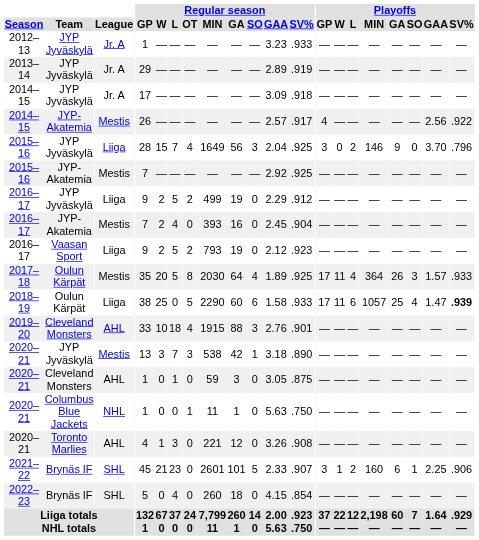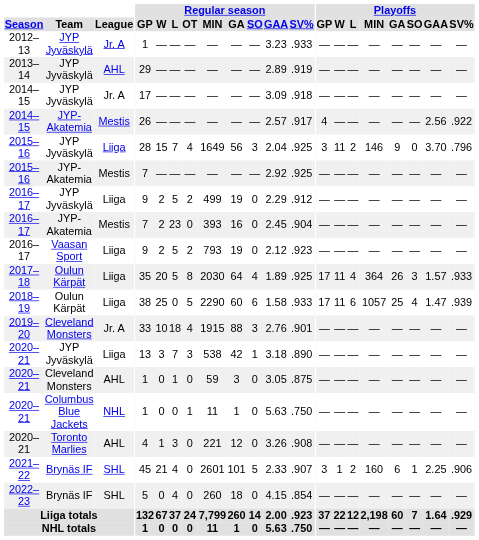2013–14 | League: Jr. A -> AHL
2015–16 / JYP Jyväskylä | Playoffs / W: 0 -> 11
2016–17 / JYP-Akatemia | Regular season / L: 4 -> 23
2017–18 | League: Mestis -> Liiga
2018–19 | Playoffs / SV%: bold -> normal
2019–20 | League: AHL -> Jr. A
2020–21 / JYP Jyväskylä | League: Mestis -> Liiga
2021–22 | Regular season / L: 23 -> 4
